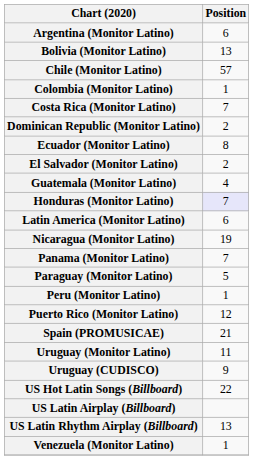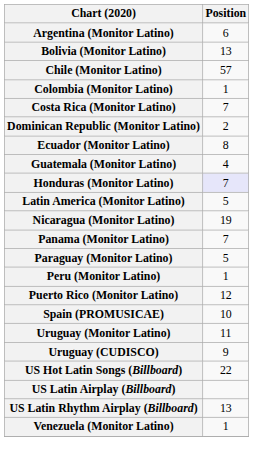- row: El Salvador (Monitor Latino) | 2
Latin America (Monitor Latino) | Position: 6 -> 5
Spain (PROMUSICAE) | Position: 21 -> 10
